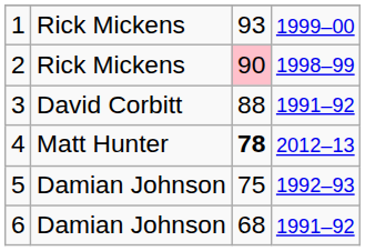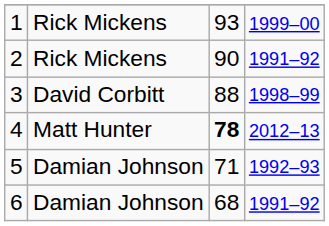2 | column 3: pink background -> no background
2 | column 4: 1998–99 -> 1991–92
3 | column 4: 1991–92 -> 1998–99
5 | column 3: 75 -> 71
